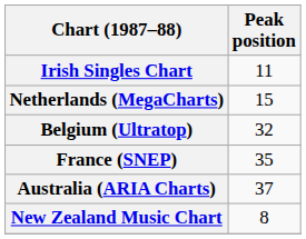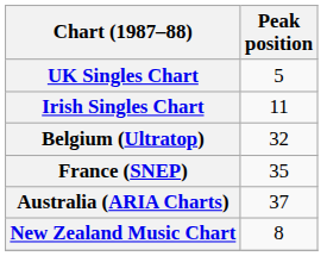+ row: UK Singles Chart | 5
- row: Netherlands (MegaCharts) | 15
